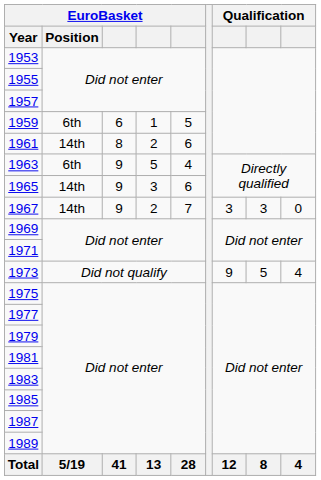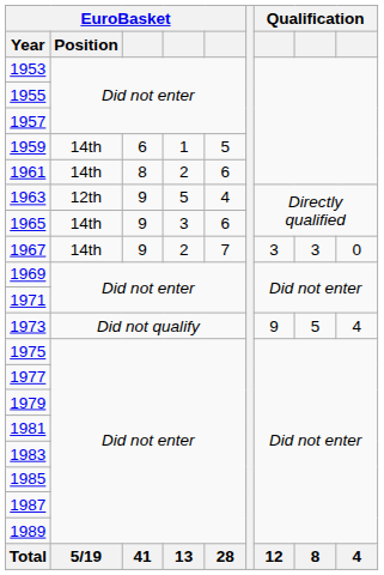1959 | EuroBasket / Position: 6th -> 14th
1963 | EuroBasket / Position: 6th -> 12th
